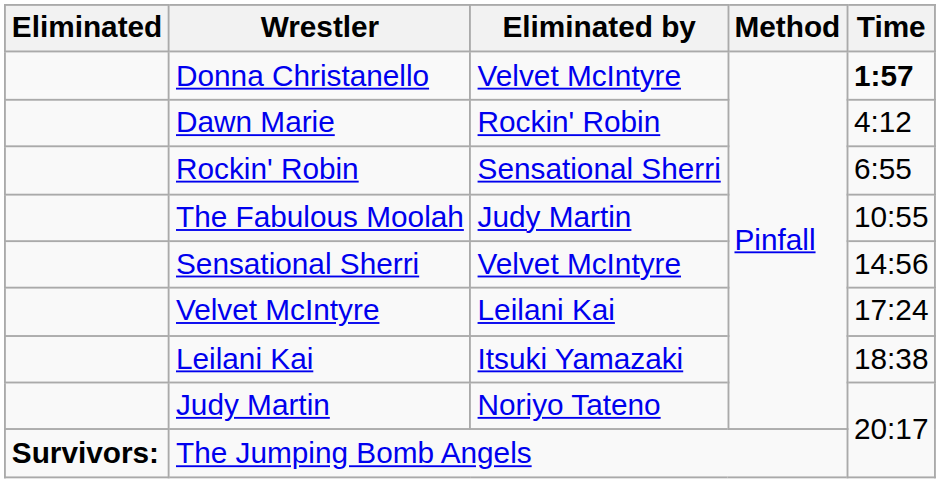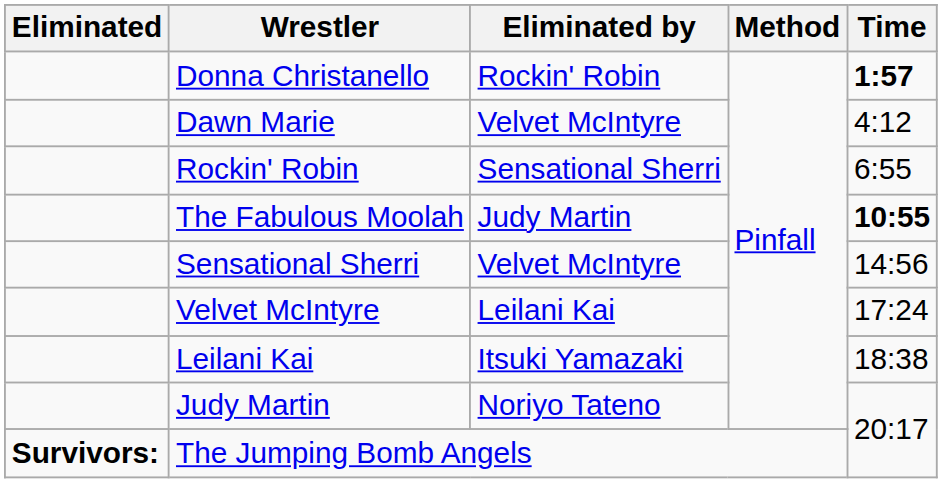Donna Christanello | Eliminated by: Velvet McIntyre -> Rockin' Robin
Dawn Marie | Eliminated by: Rockin' Robin -> Velvet McIntyre
The Fabulous Moolah | Time: normal -> bold
